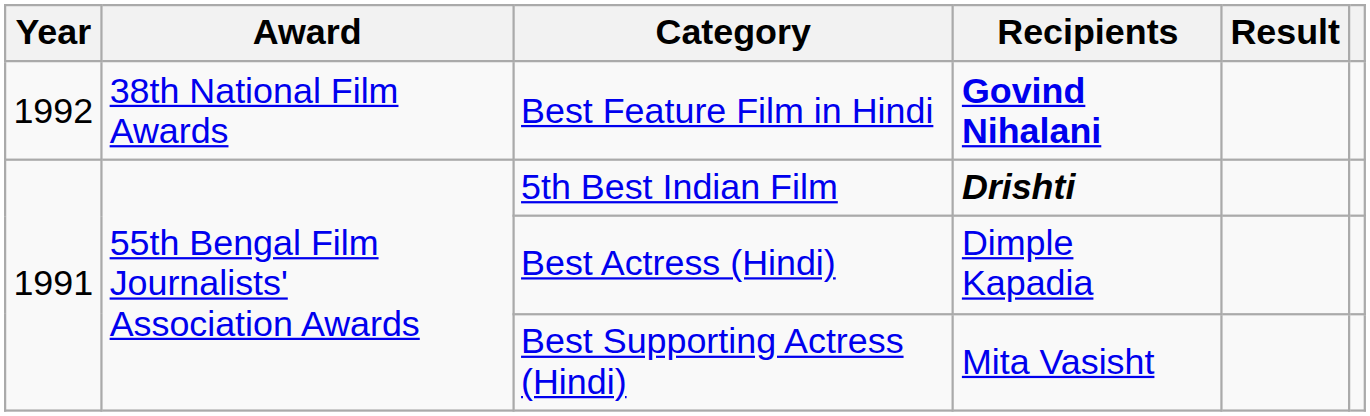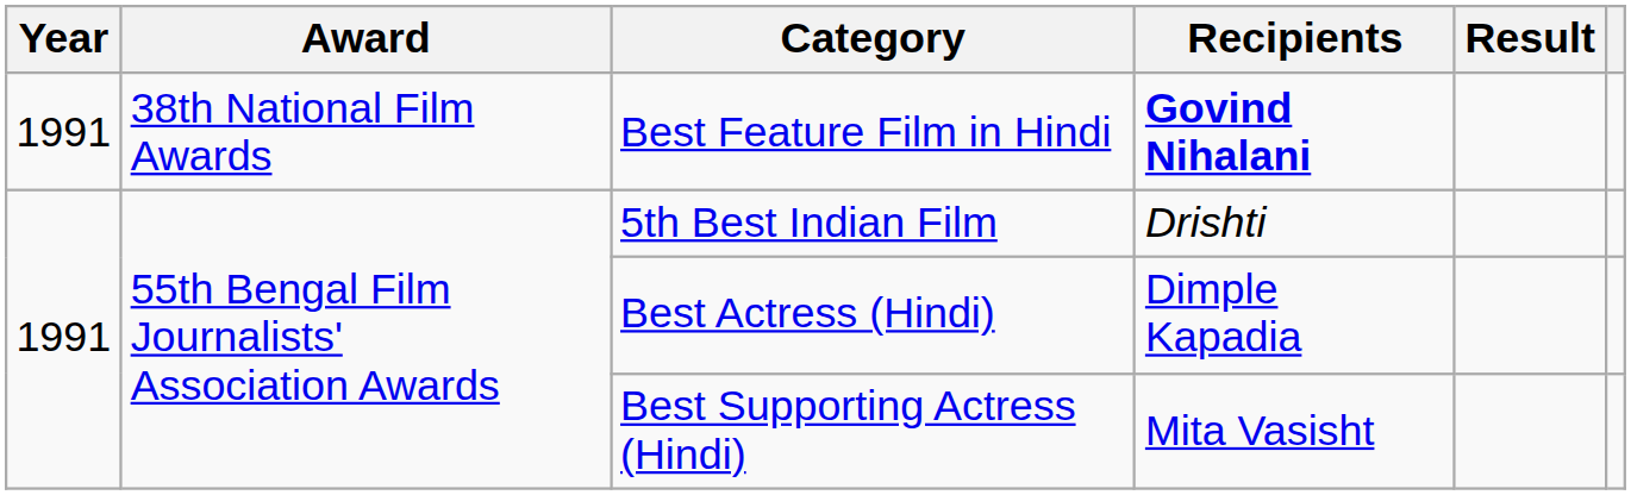Best Feature Film in Hindi | Year: 1992 -> 1991
5th Best Indian Film | Recipients: bold -> normal
